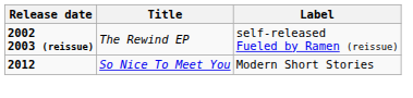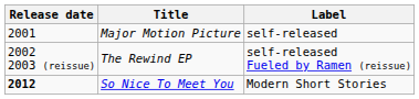+ row: 2001 | Major Motion Picture | self-released
The Rewind EP | Release date: bold -> normal
